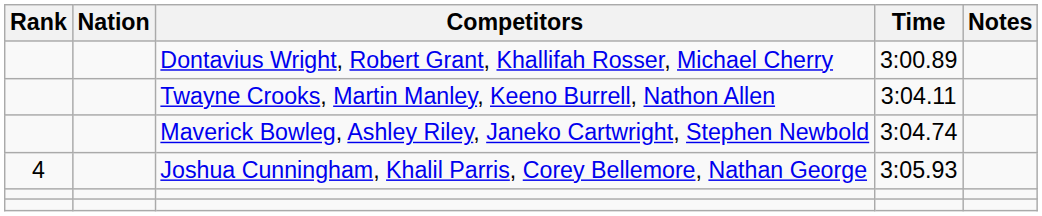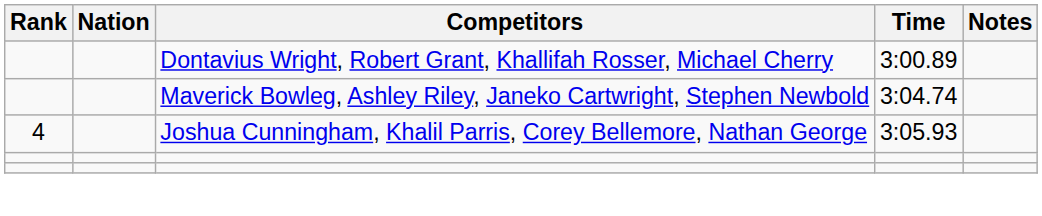- row: Twayne Crooks, Martin Manley, Keeno Burrell, Nathon Allen | 3:04.11
